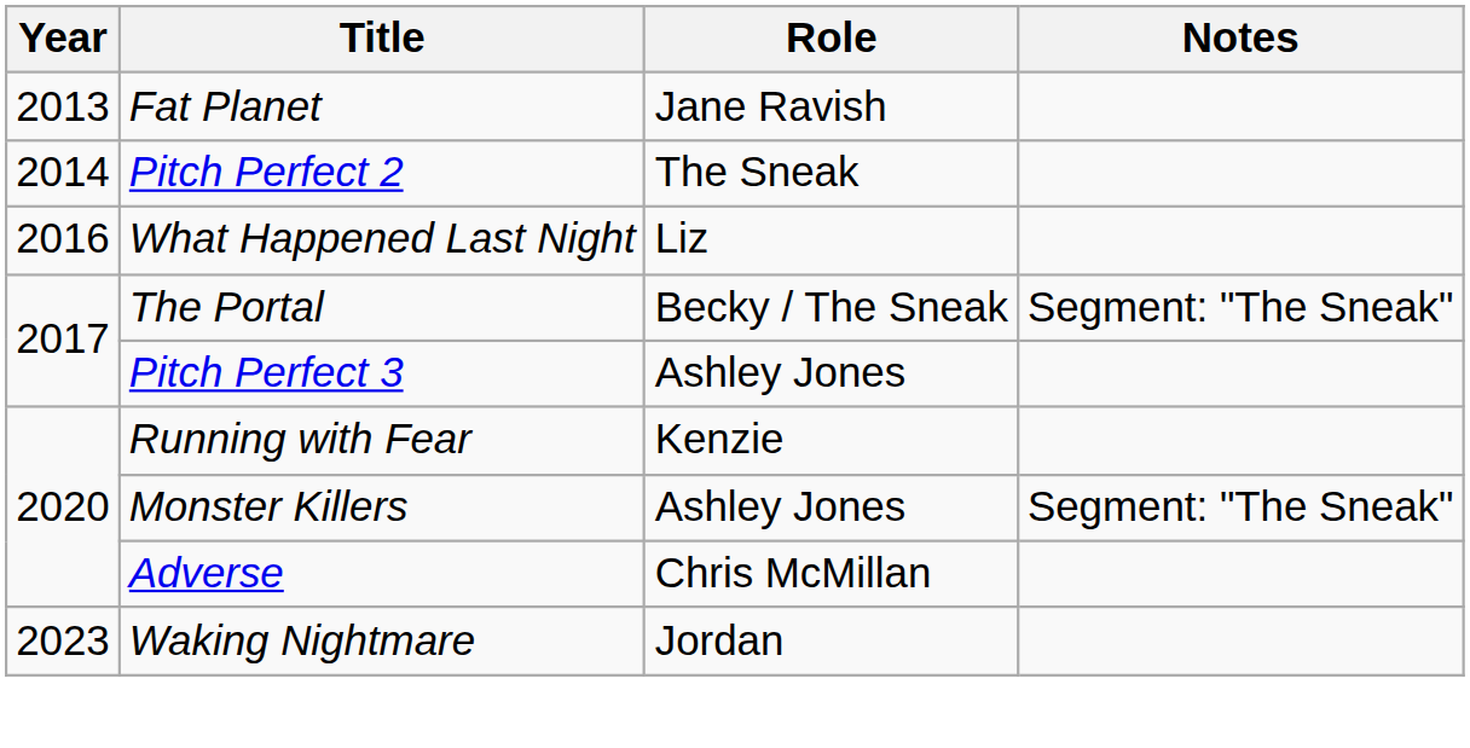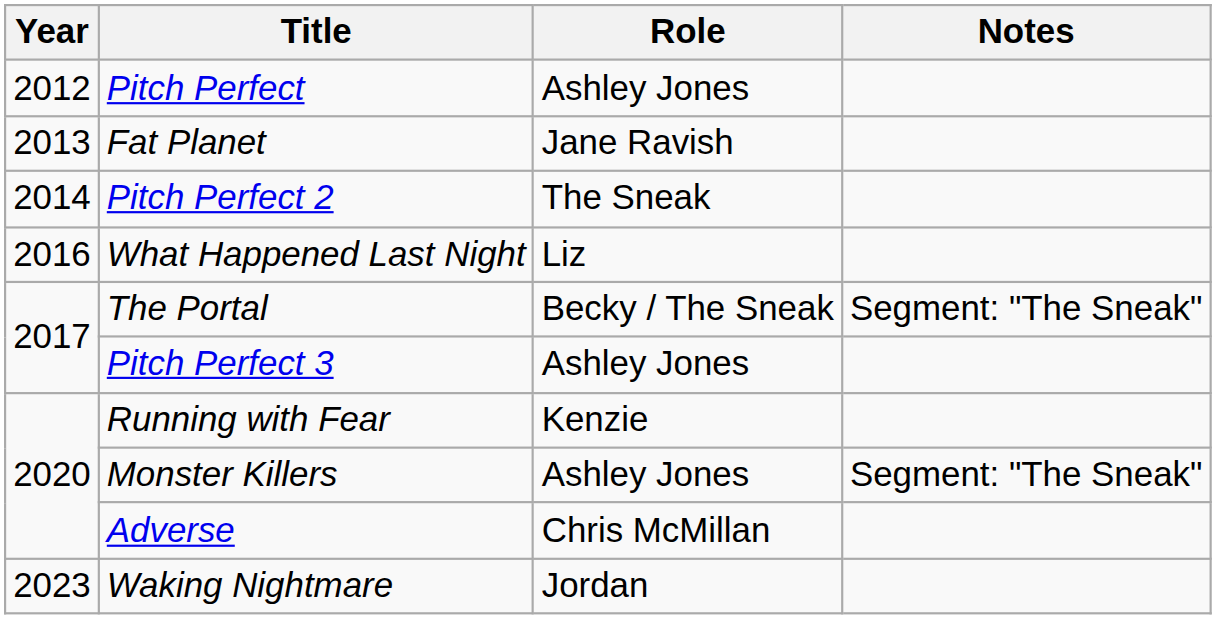+ row: 2012 | Pitch Perfect | Ashley Jones
